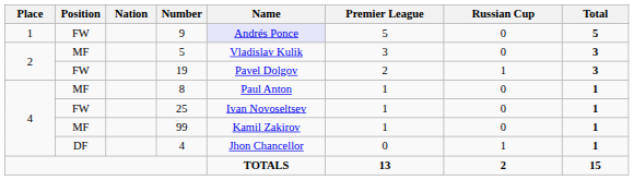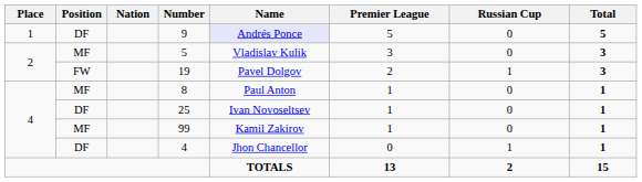9 | Position: FW -> DF
25 | Position: FW -> DF
